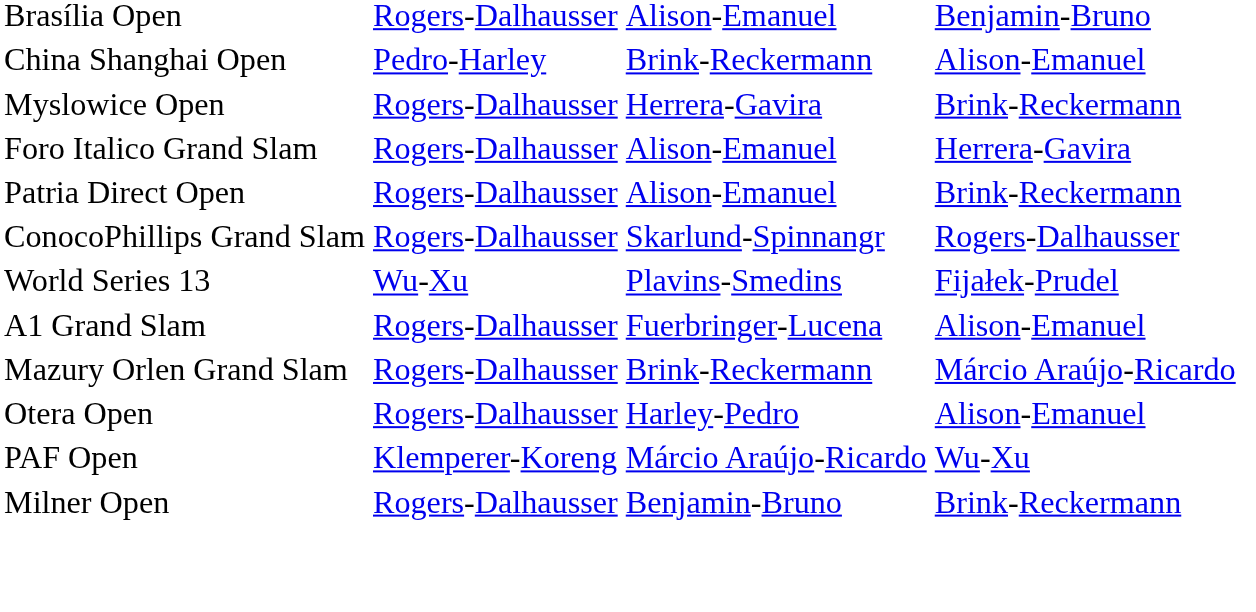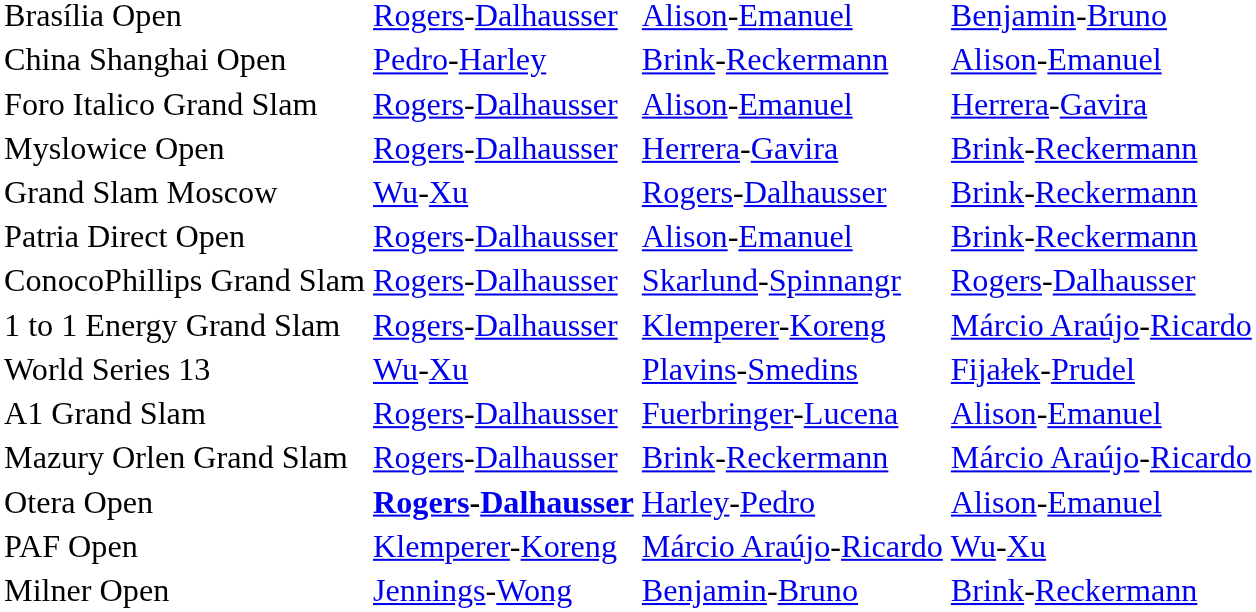rows swapped: Foro Italico Grand Slam <-> Myslowice Open
+ row: Grand Slam Moscow | Wu-Xu | Rogers-Dalhausser | Brink-Reckermann
+ row: 1 to 1 Energy Grand Slam | Rogers-Dalhausser | Klemperer-Koreng | Márcio Araújo-Ricardo
Otera Open | column 2: normal -> bold
Milner Open | column 2: Rogers-Dalhausser -> Jennings-Wong
